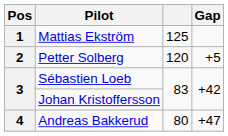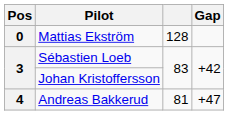Mattias Ekström | Pos: 1 -> 0
Mattias Ekström | column 3: 125 -> 128
- row: 2 | Petter Solberg | 120 | +5
Andreas Bakkerud | column 3: 80 -> 81
